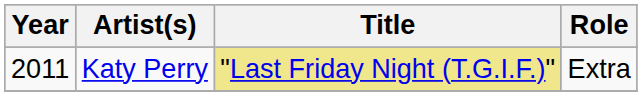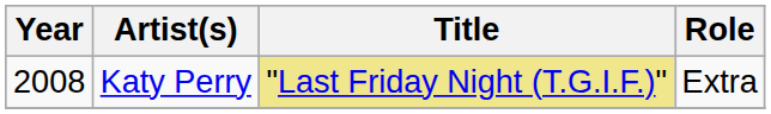Katy Perry | Year: 2011 -> 2008
